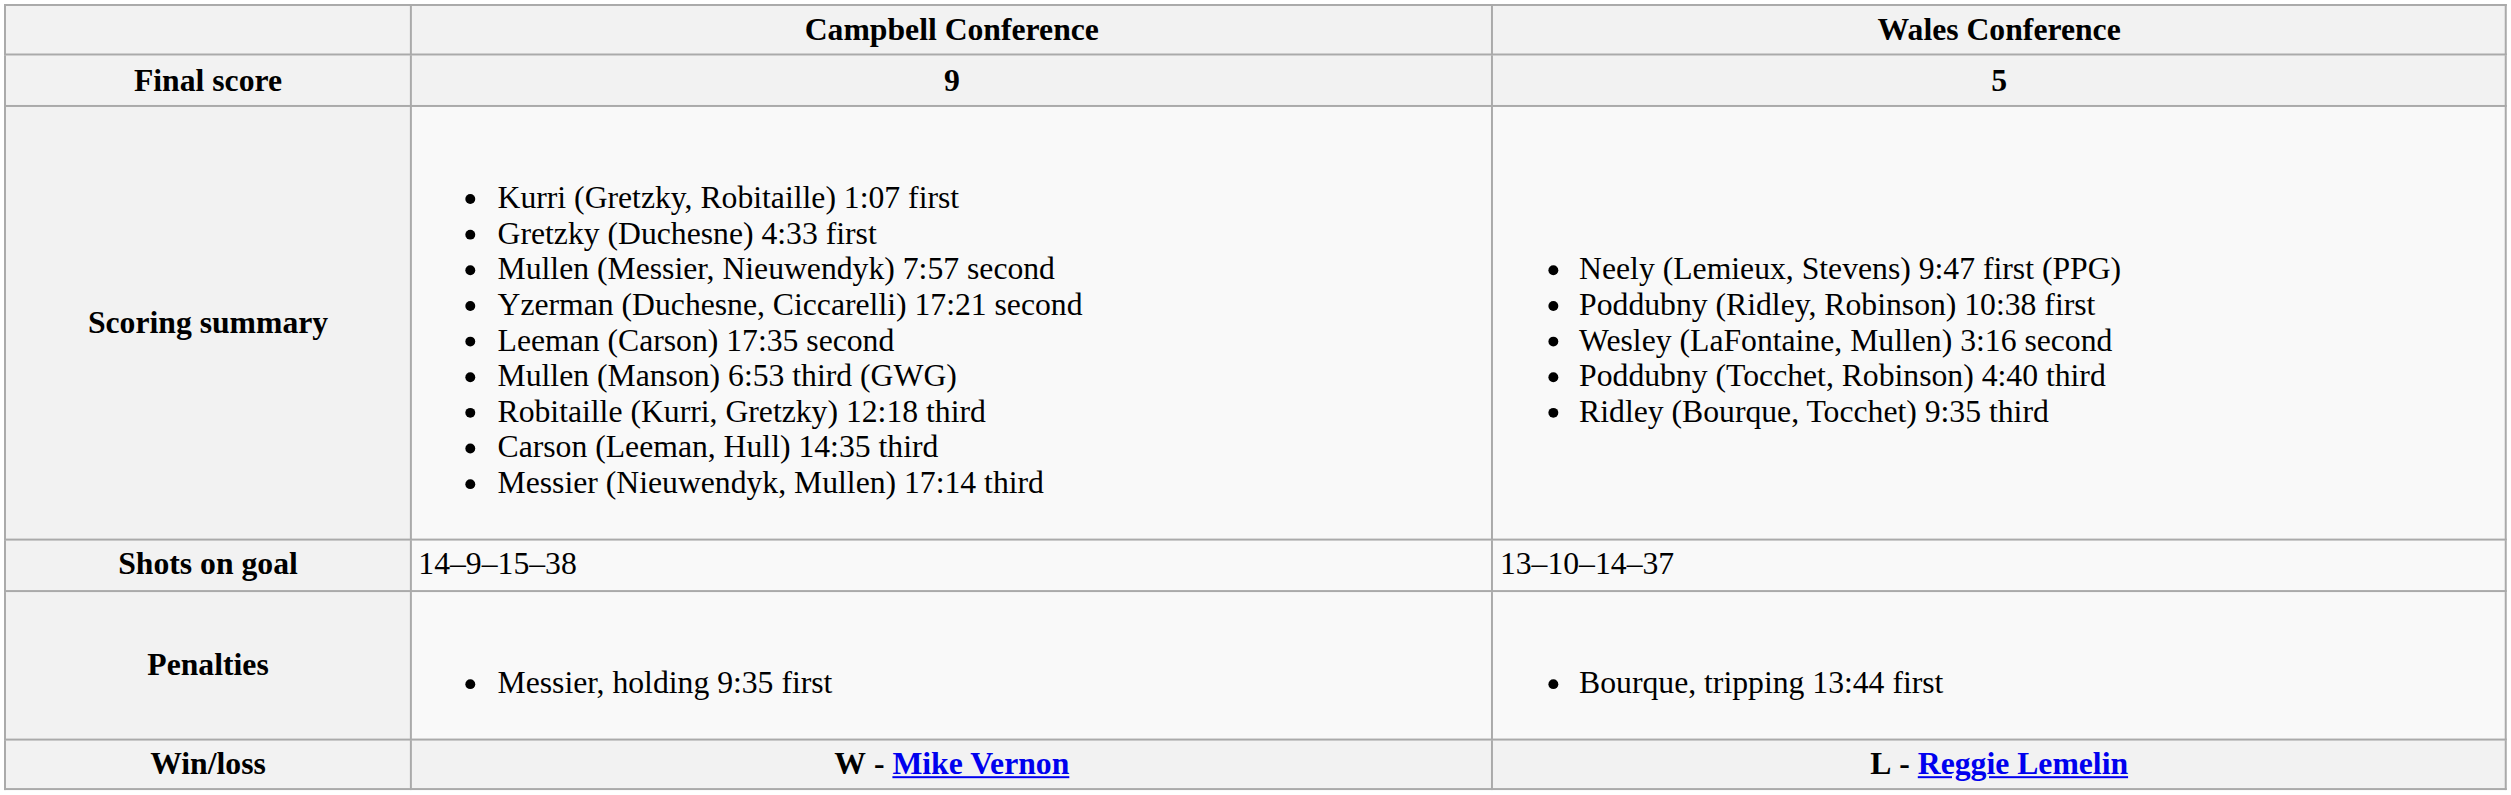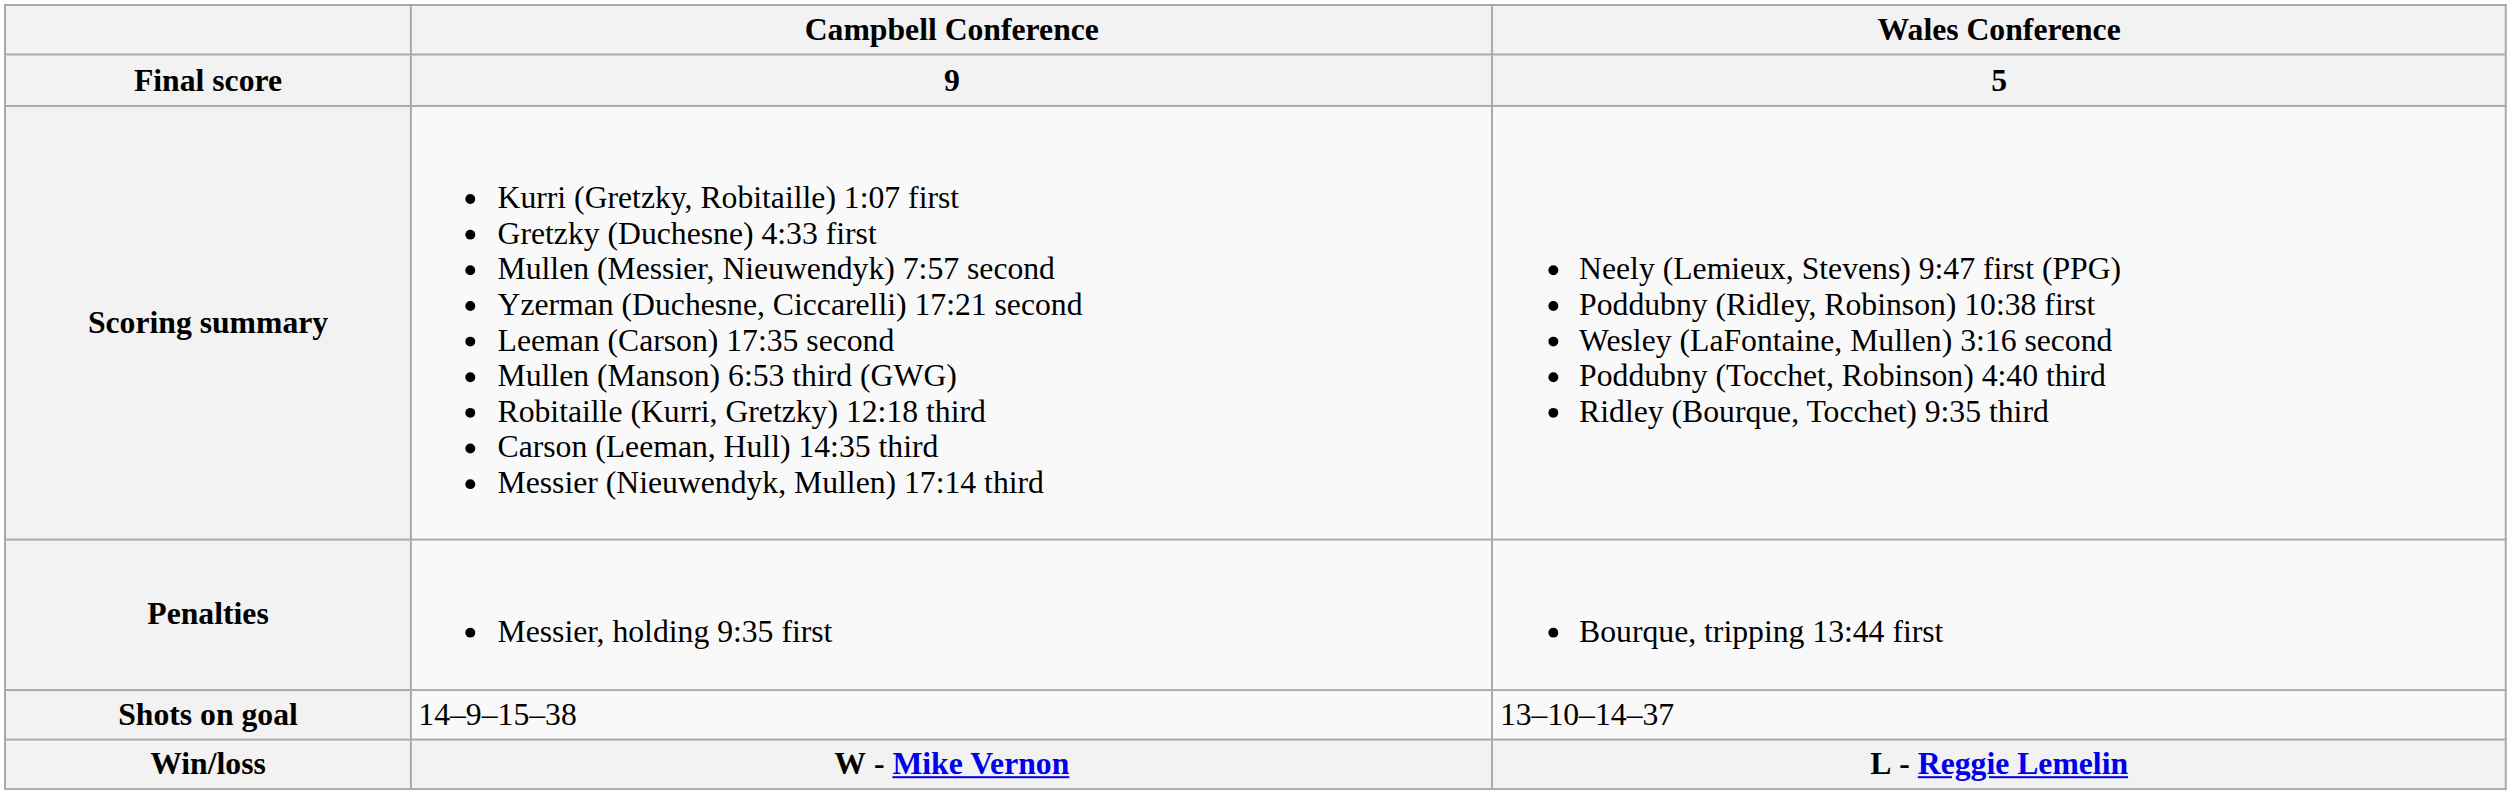rows swapped: Penalties <-> Shots on goal
